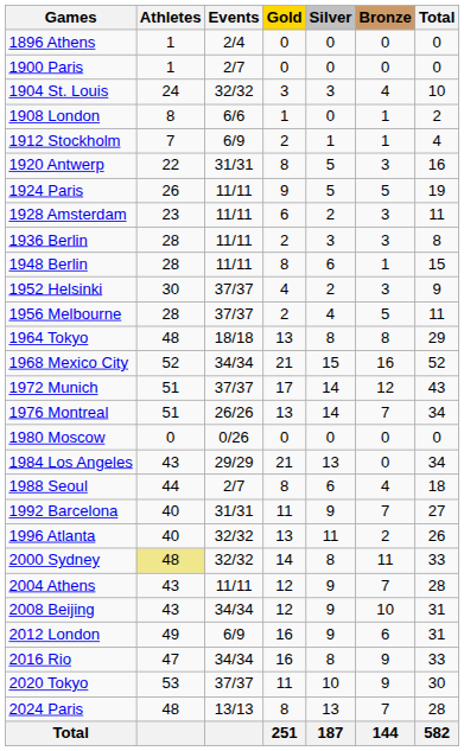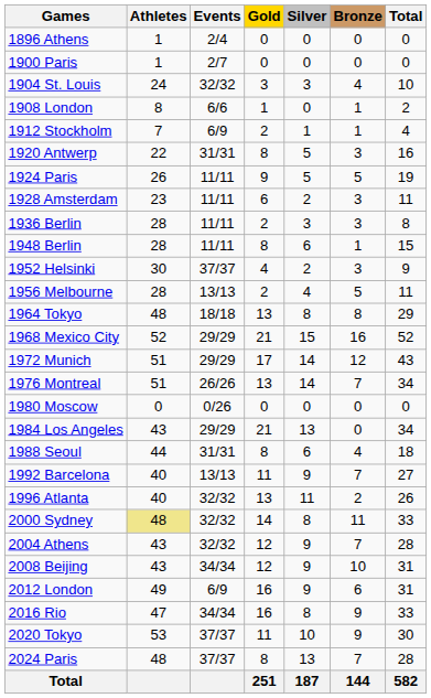1956 Melbourne | Events: 37/37 -> 13/13
1968 Mexico City | Events: 34/34 -> 29/29
1972 Munich | Events: 37/37 -> 29/29
1988 Seoul | Events: 2/7 -> 31/31
1992 Barcelona | Events: 31/31 -> 13/13
2004 Athens | Events: 11/11 -> 32/32
2024 Paris | Events: 13/13 -> 37/37
